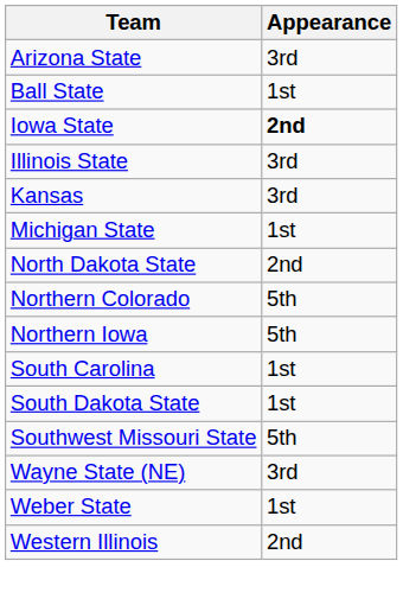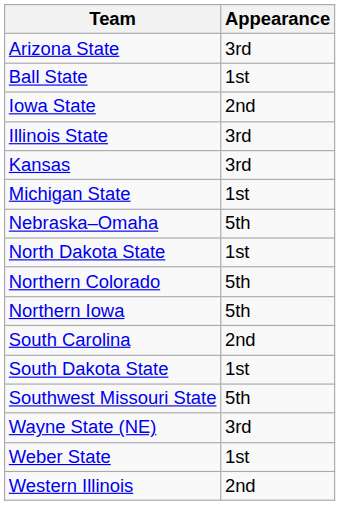Iowa State | Appearance: bold -> normal
+ row: Nebraska–Omaha | 5th
North Dakota State | Appearance: 2nd -> 1st
South Carolina | Appearance: 1st -> 2nd
